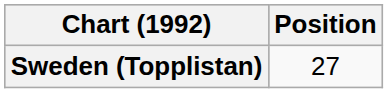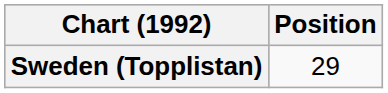Sweden (Topplistan) | Position: 27 -> 29
